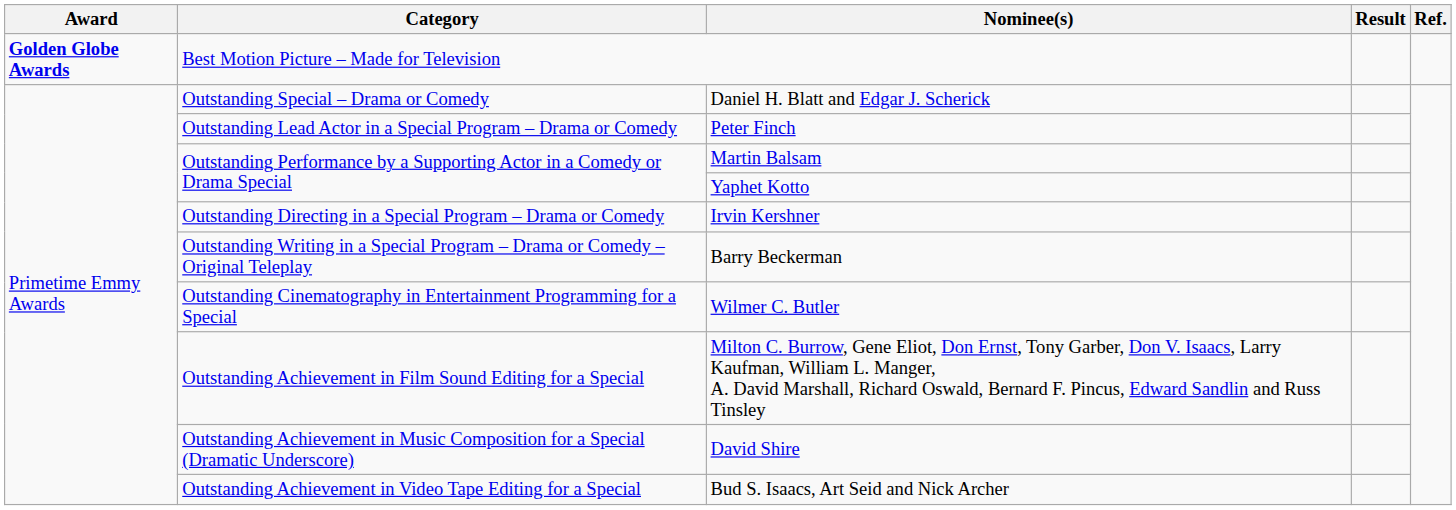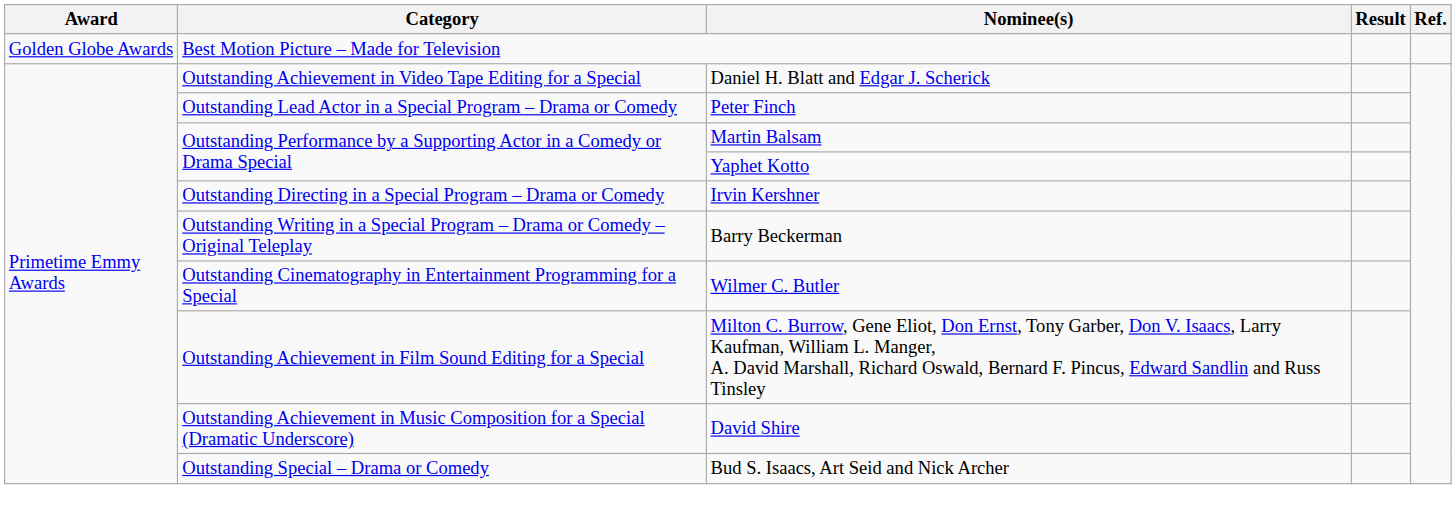Best Motion Picture – Made for Television | Award: bold -> normal
Daniel H. Blatt and Edgar J. Scherick | Category: Outstanding Special – Drama or Comedy -> Outstanding Achievement in Video Tape Editing for a Special
Bud S. Isaacs, Art Seid and Nick Archer | Category: Outstanding Achievement in Video Tape Editing for a Special -> Outstanding Special – Drama or Comedy
